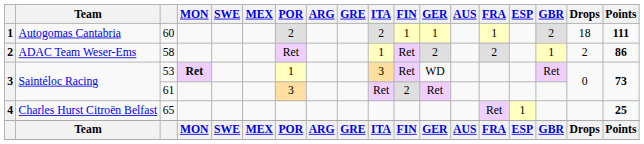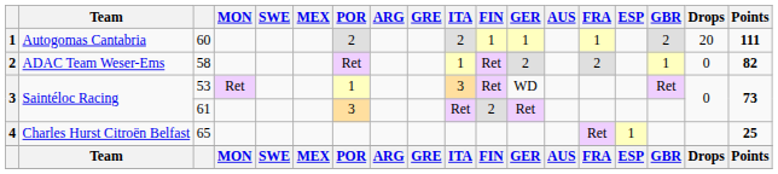60 | Drops: 18 -> 20
58 | Drops: 2 -> 0
58 | Points: 86 -> 82
53 | MON: bold -> normal
